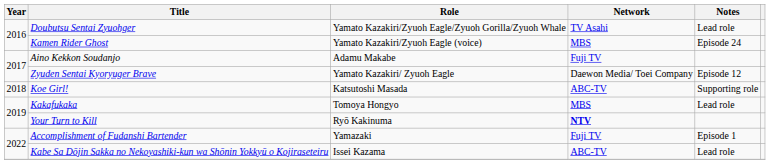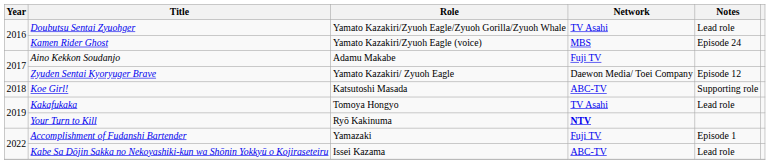Kakafukaka | Network: MBS -> TV Asahi
